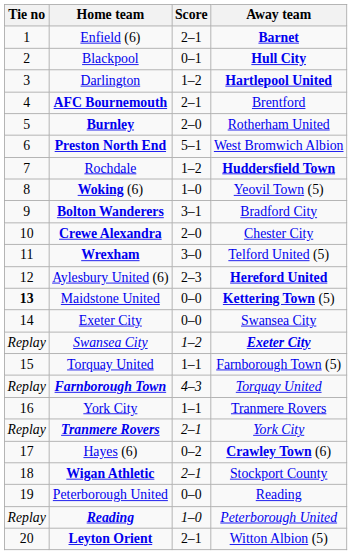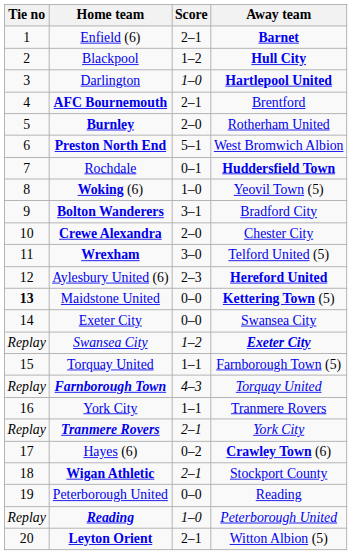Blackpool | Score: 0–1 -> 1–2
Darlington | Score: 1–2 -> 1–0
Rochdale | Score: 1–2 -> 0–1
